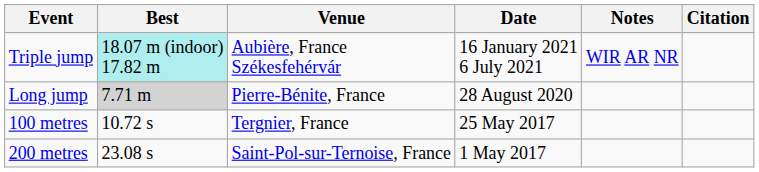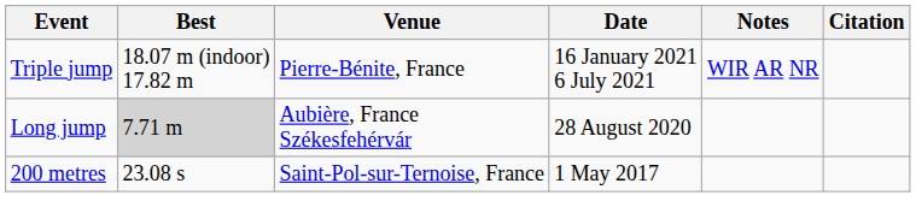Triple jump | Best: paleturquoise background -> no background
Triple jump | Venue: Aubière, France Székesfehérvár -> Pierre-Bénite, France
Long jump | Venue: Pierre-Bénite, France -> Aubière, France Székesfehérvár
- row: 100 metres | 10.72 s | Tergnier, France | 25 May 2017
